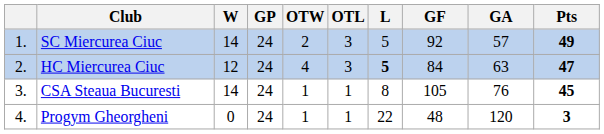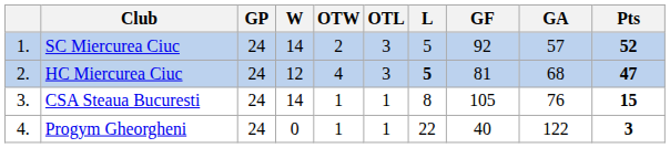columns swapped: GP <-> W
SC Miercurea Ciuc | Pts: 49 -> 52
HC Miercurea Ciuc | GF: 84 -> 81
HC Miercurea Ciuc | GA: 63 -> 68
CSA Steaua Bucuresti | Pts: 45 -> 15
Progym Gheorgheni | GF: 48 -> 40
Progym Gheorgheni | GA: 120 -> 122
